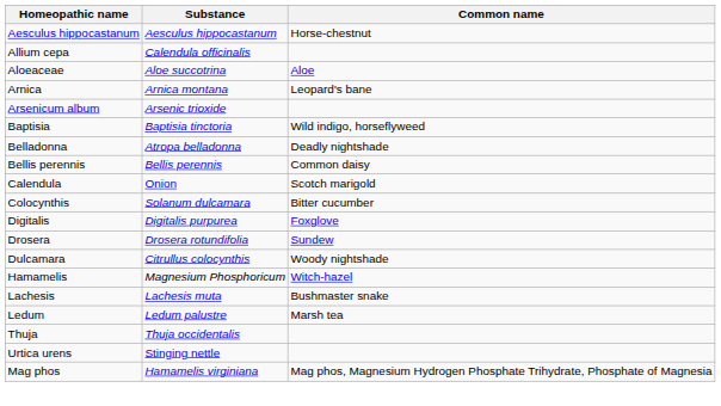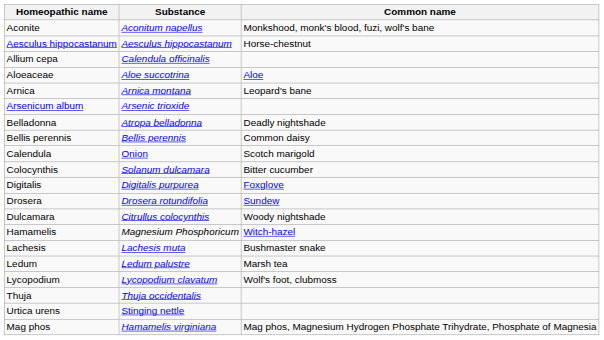+ row: Aconite | Aconitum napellus | Monkshood, monk's blood, fuzi, wolf's bane
- row: Baptisia | Baptisia tinctoria | Wild indigo, horseflyweed
+ row: Lycopodium | Lycopodium clavatum | Wolf's foot, clubmoss
